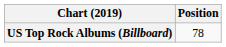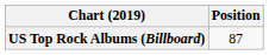US Top Rock Albums (Billboard) | Position: 78 -> 87
